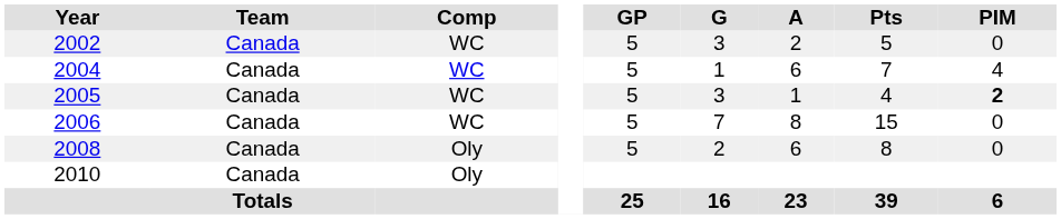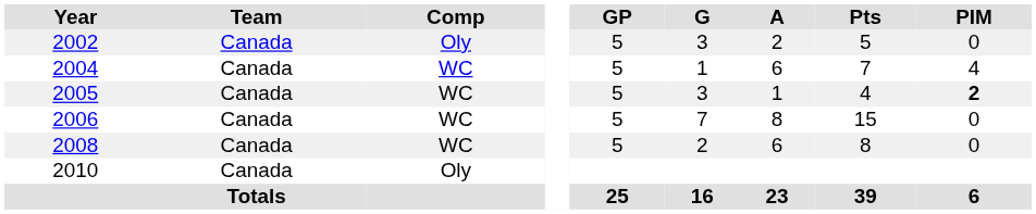2002 | Comp: WC -> Oly
2008 | Comp: Oly -> WC
